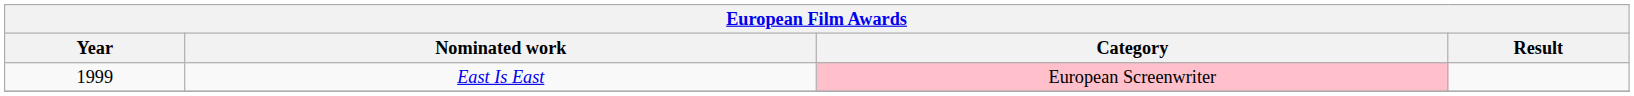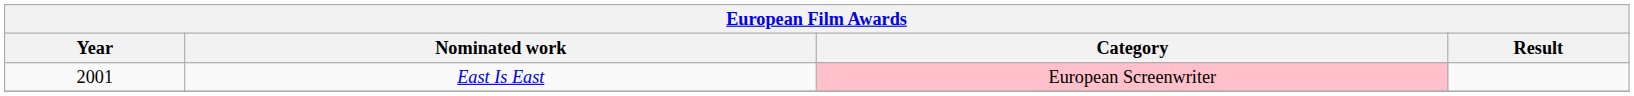East Is East | Year: 1999 -> 2001
